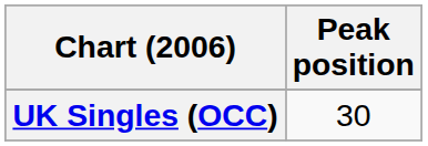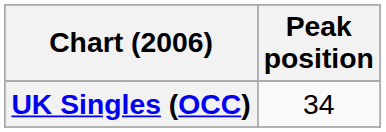UK Singles (OCC) | Peak position: 30 -> 34
